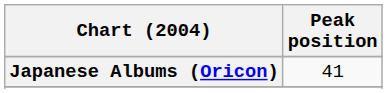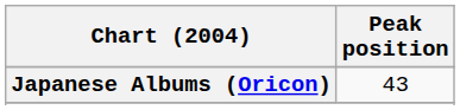Japanese Albums (Oricon) | Peak position: 41 -> 43
